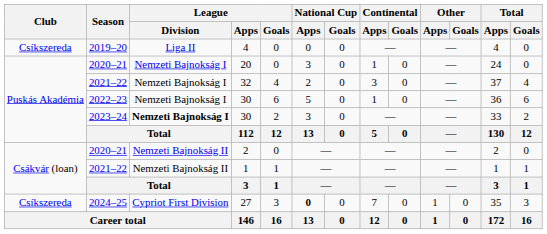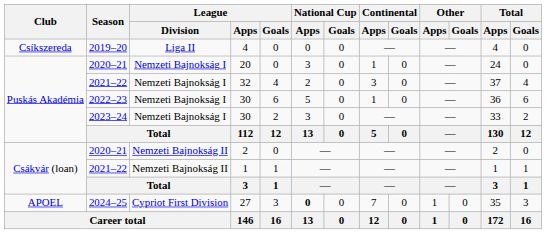2023–24 / 30 | League / Division: bold -> normal
27 | Club: Csíkszereda -> APOEL
